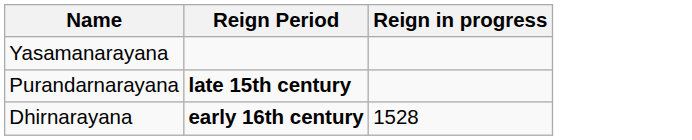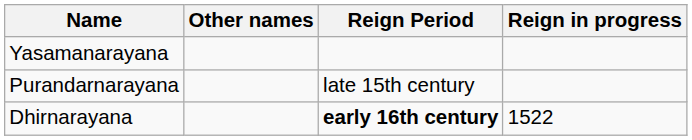+ column: Other names
Purandarnarayana | Reign Period: bold -> normal
Dhirnarayana | Reign in progress: 1528 -> 1522
